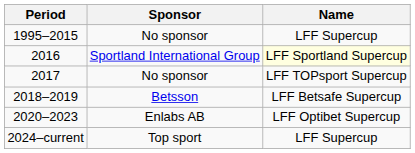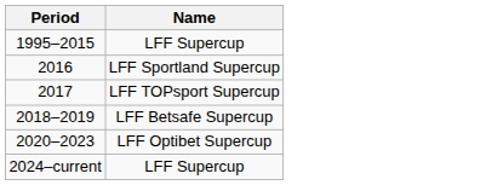- column: Sponsor | No sponsor | Sportland International Group | No sponsor | Betsson | Enlabs AB | Top sport
2016 | Name: lightyellow background -> no background
